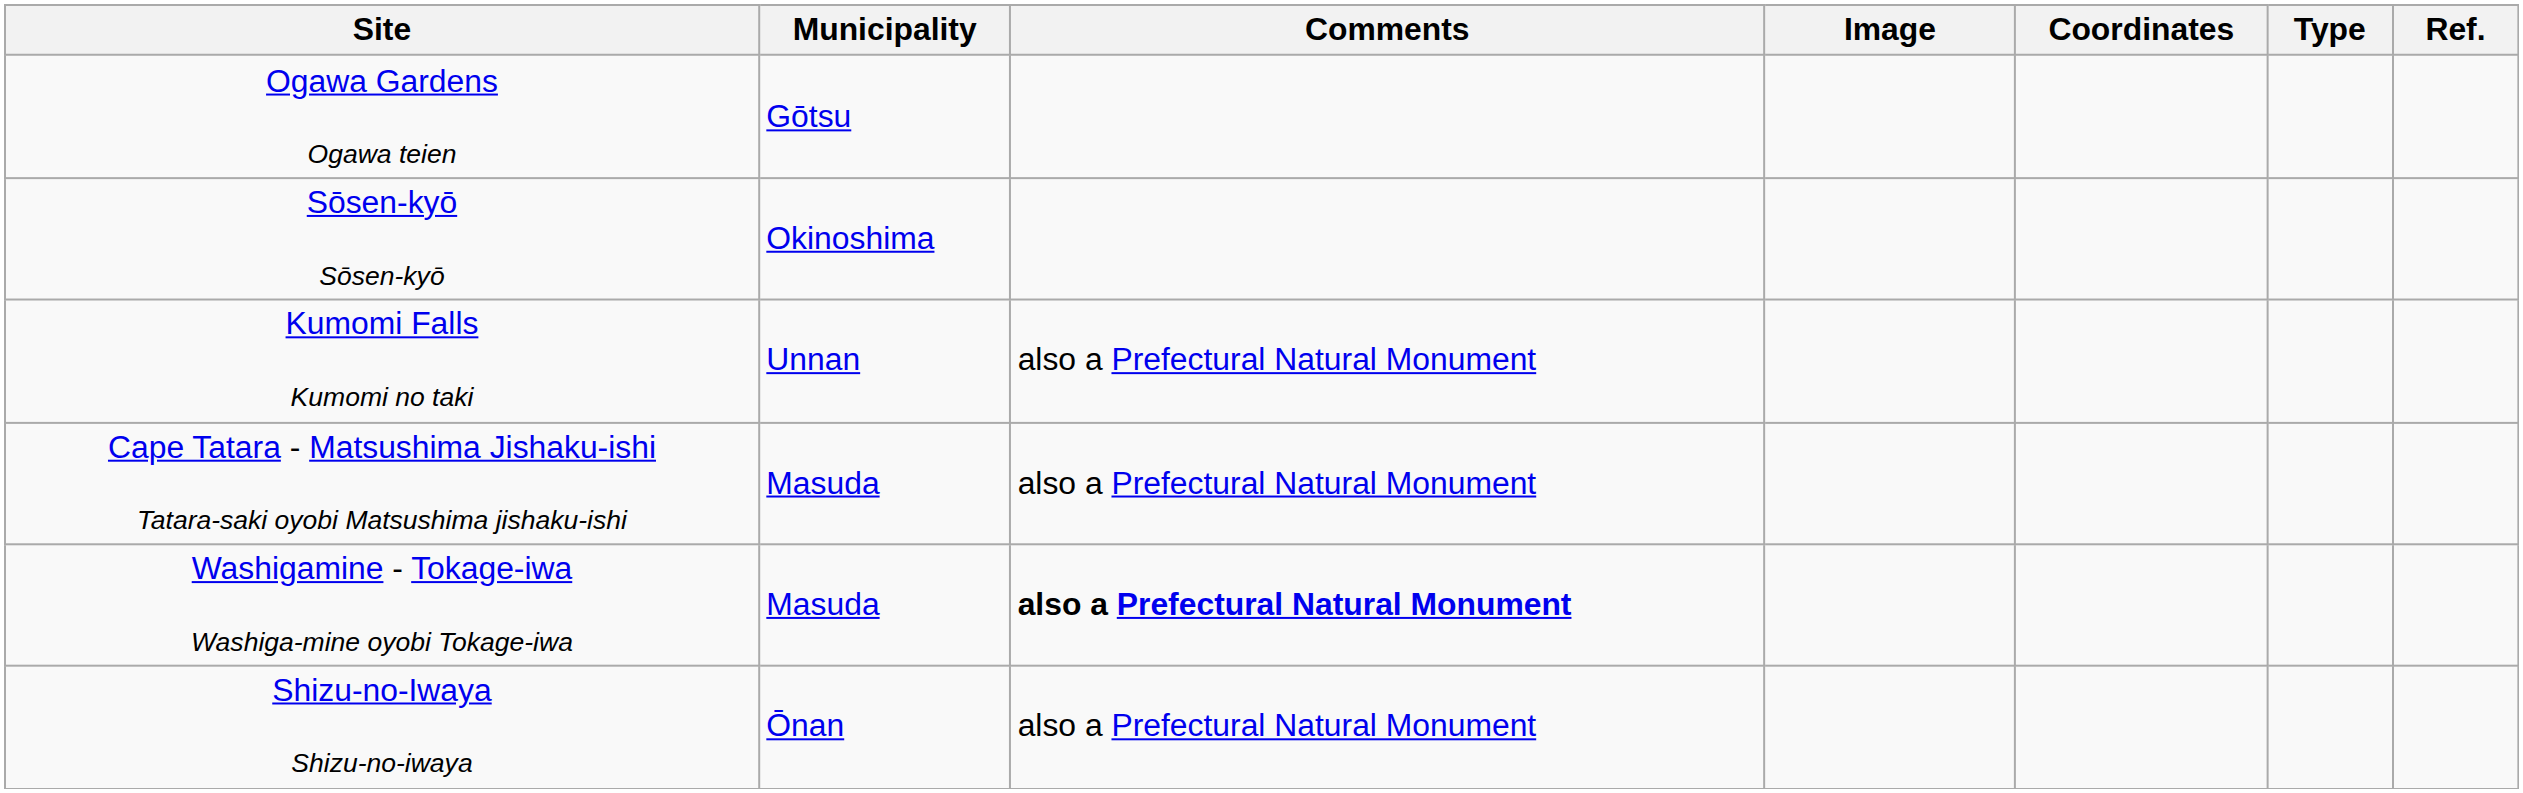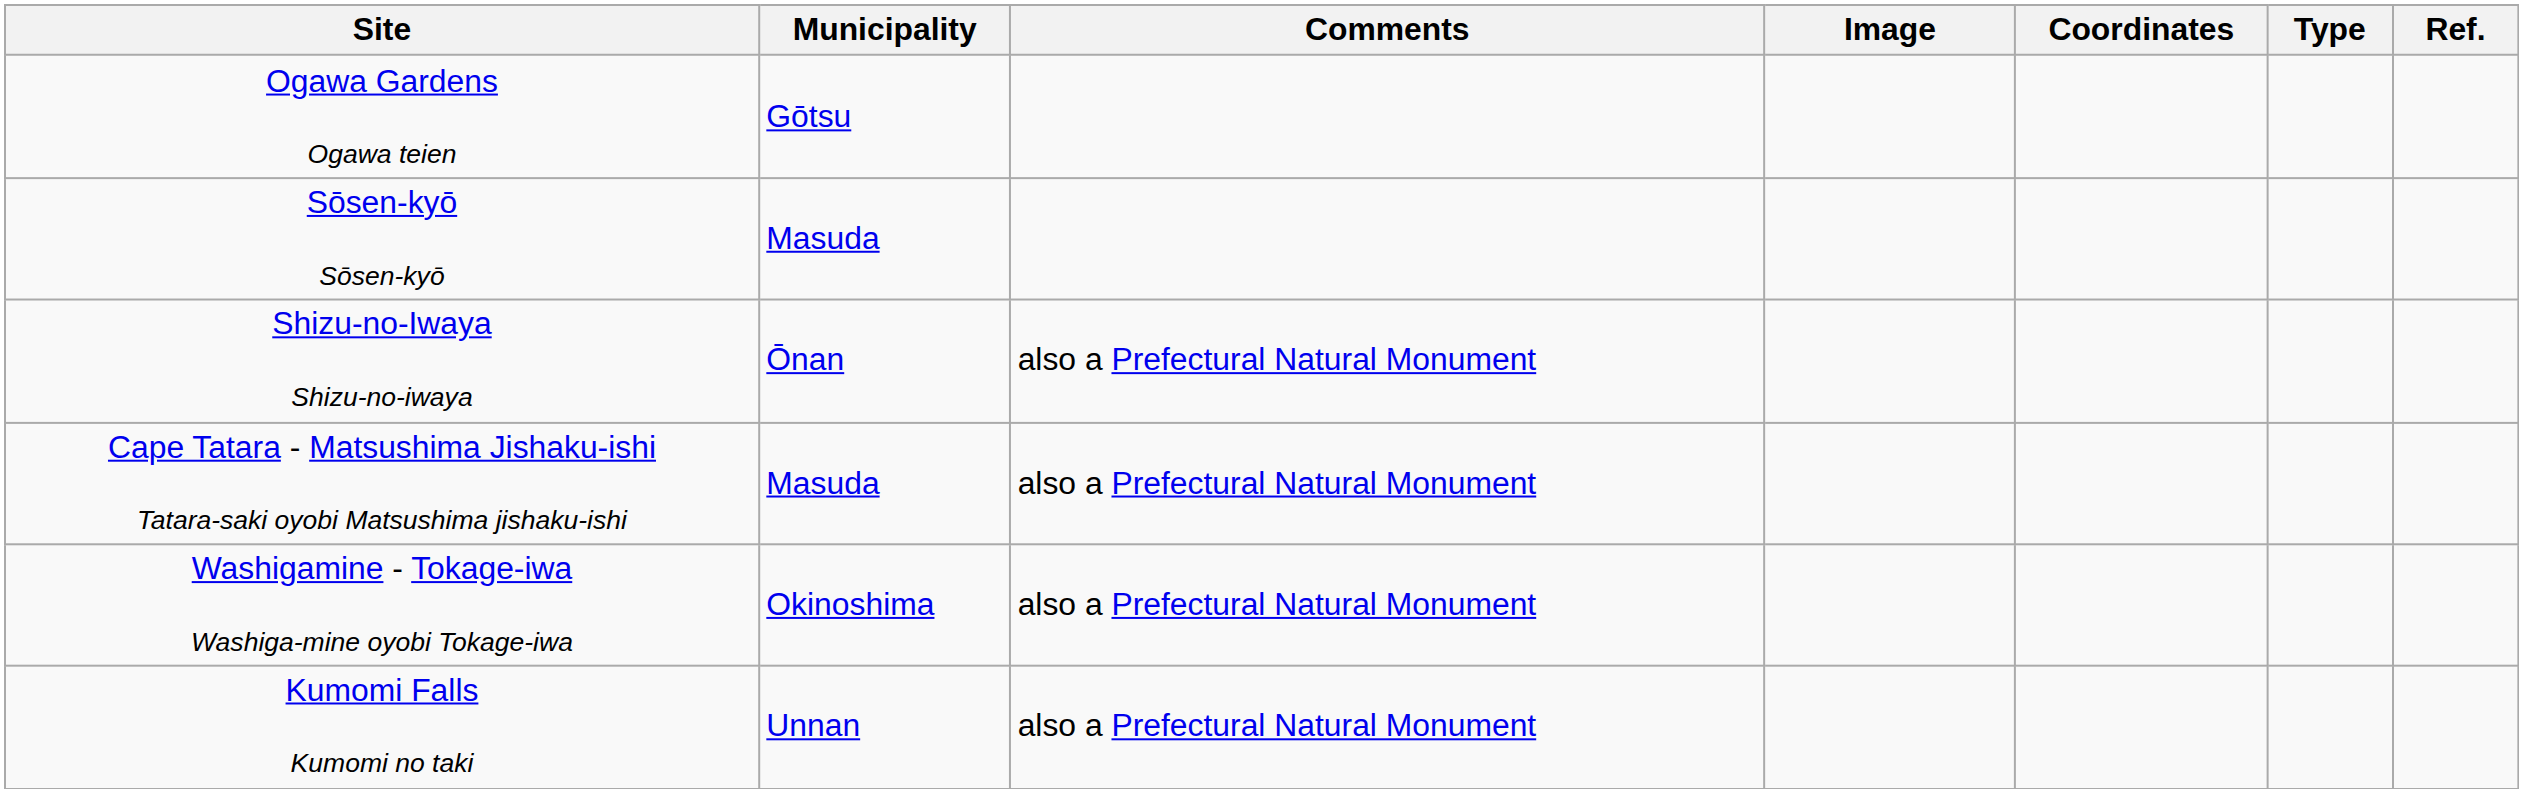Sōsen-kyō Sōsen-kyō | Municipality: Okinoshima -> Masuda
rows swapped: Kumomi Falls Kumomi no taki <-> Shizu-no-Iwaya Shizu-no-iwaya
Washigamine - Tokage-iwa Washiga-mine oyobi Tokage-iwa | Municipality: Masuda -> Okinoshima
Washigamine - Tokage-iwa Washiga-mine oyobi Tokage-iwa | Comments: bold -> normal
